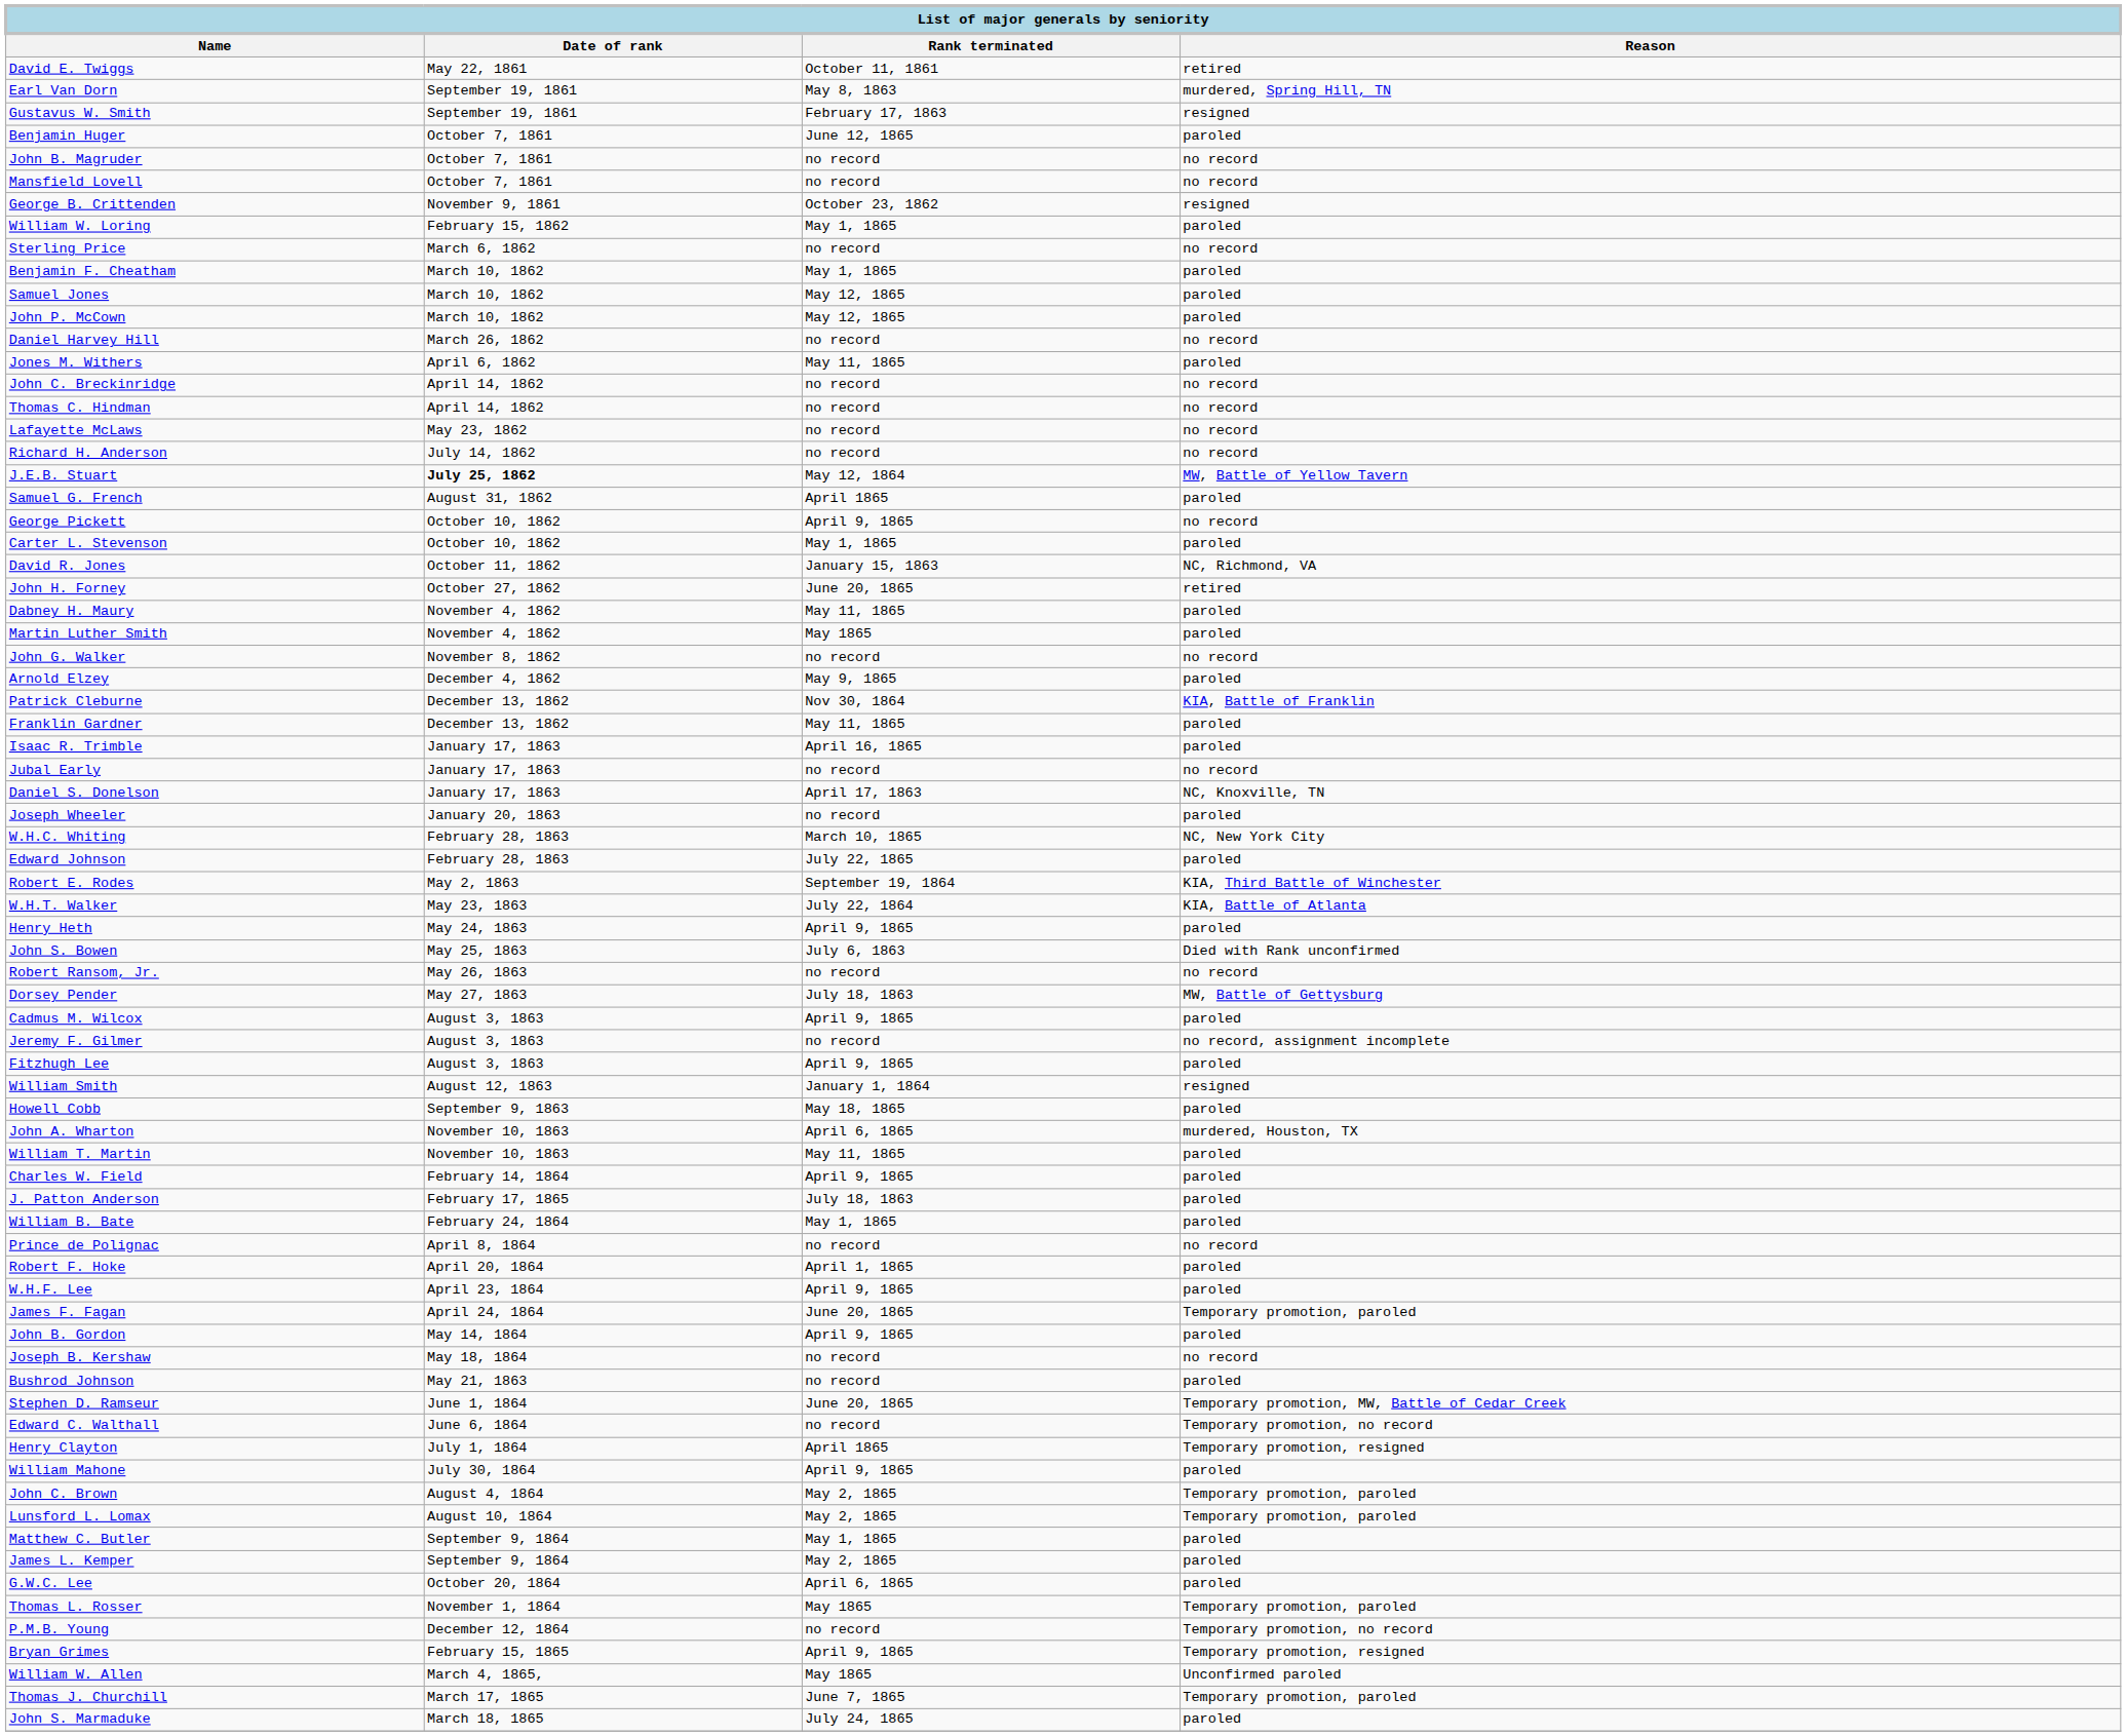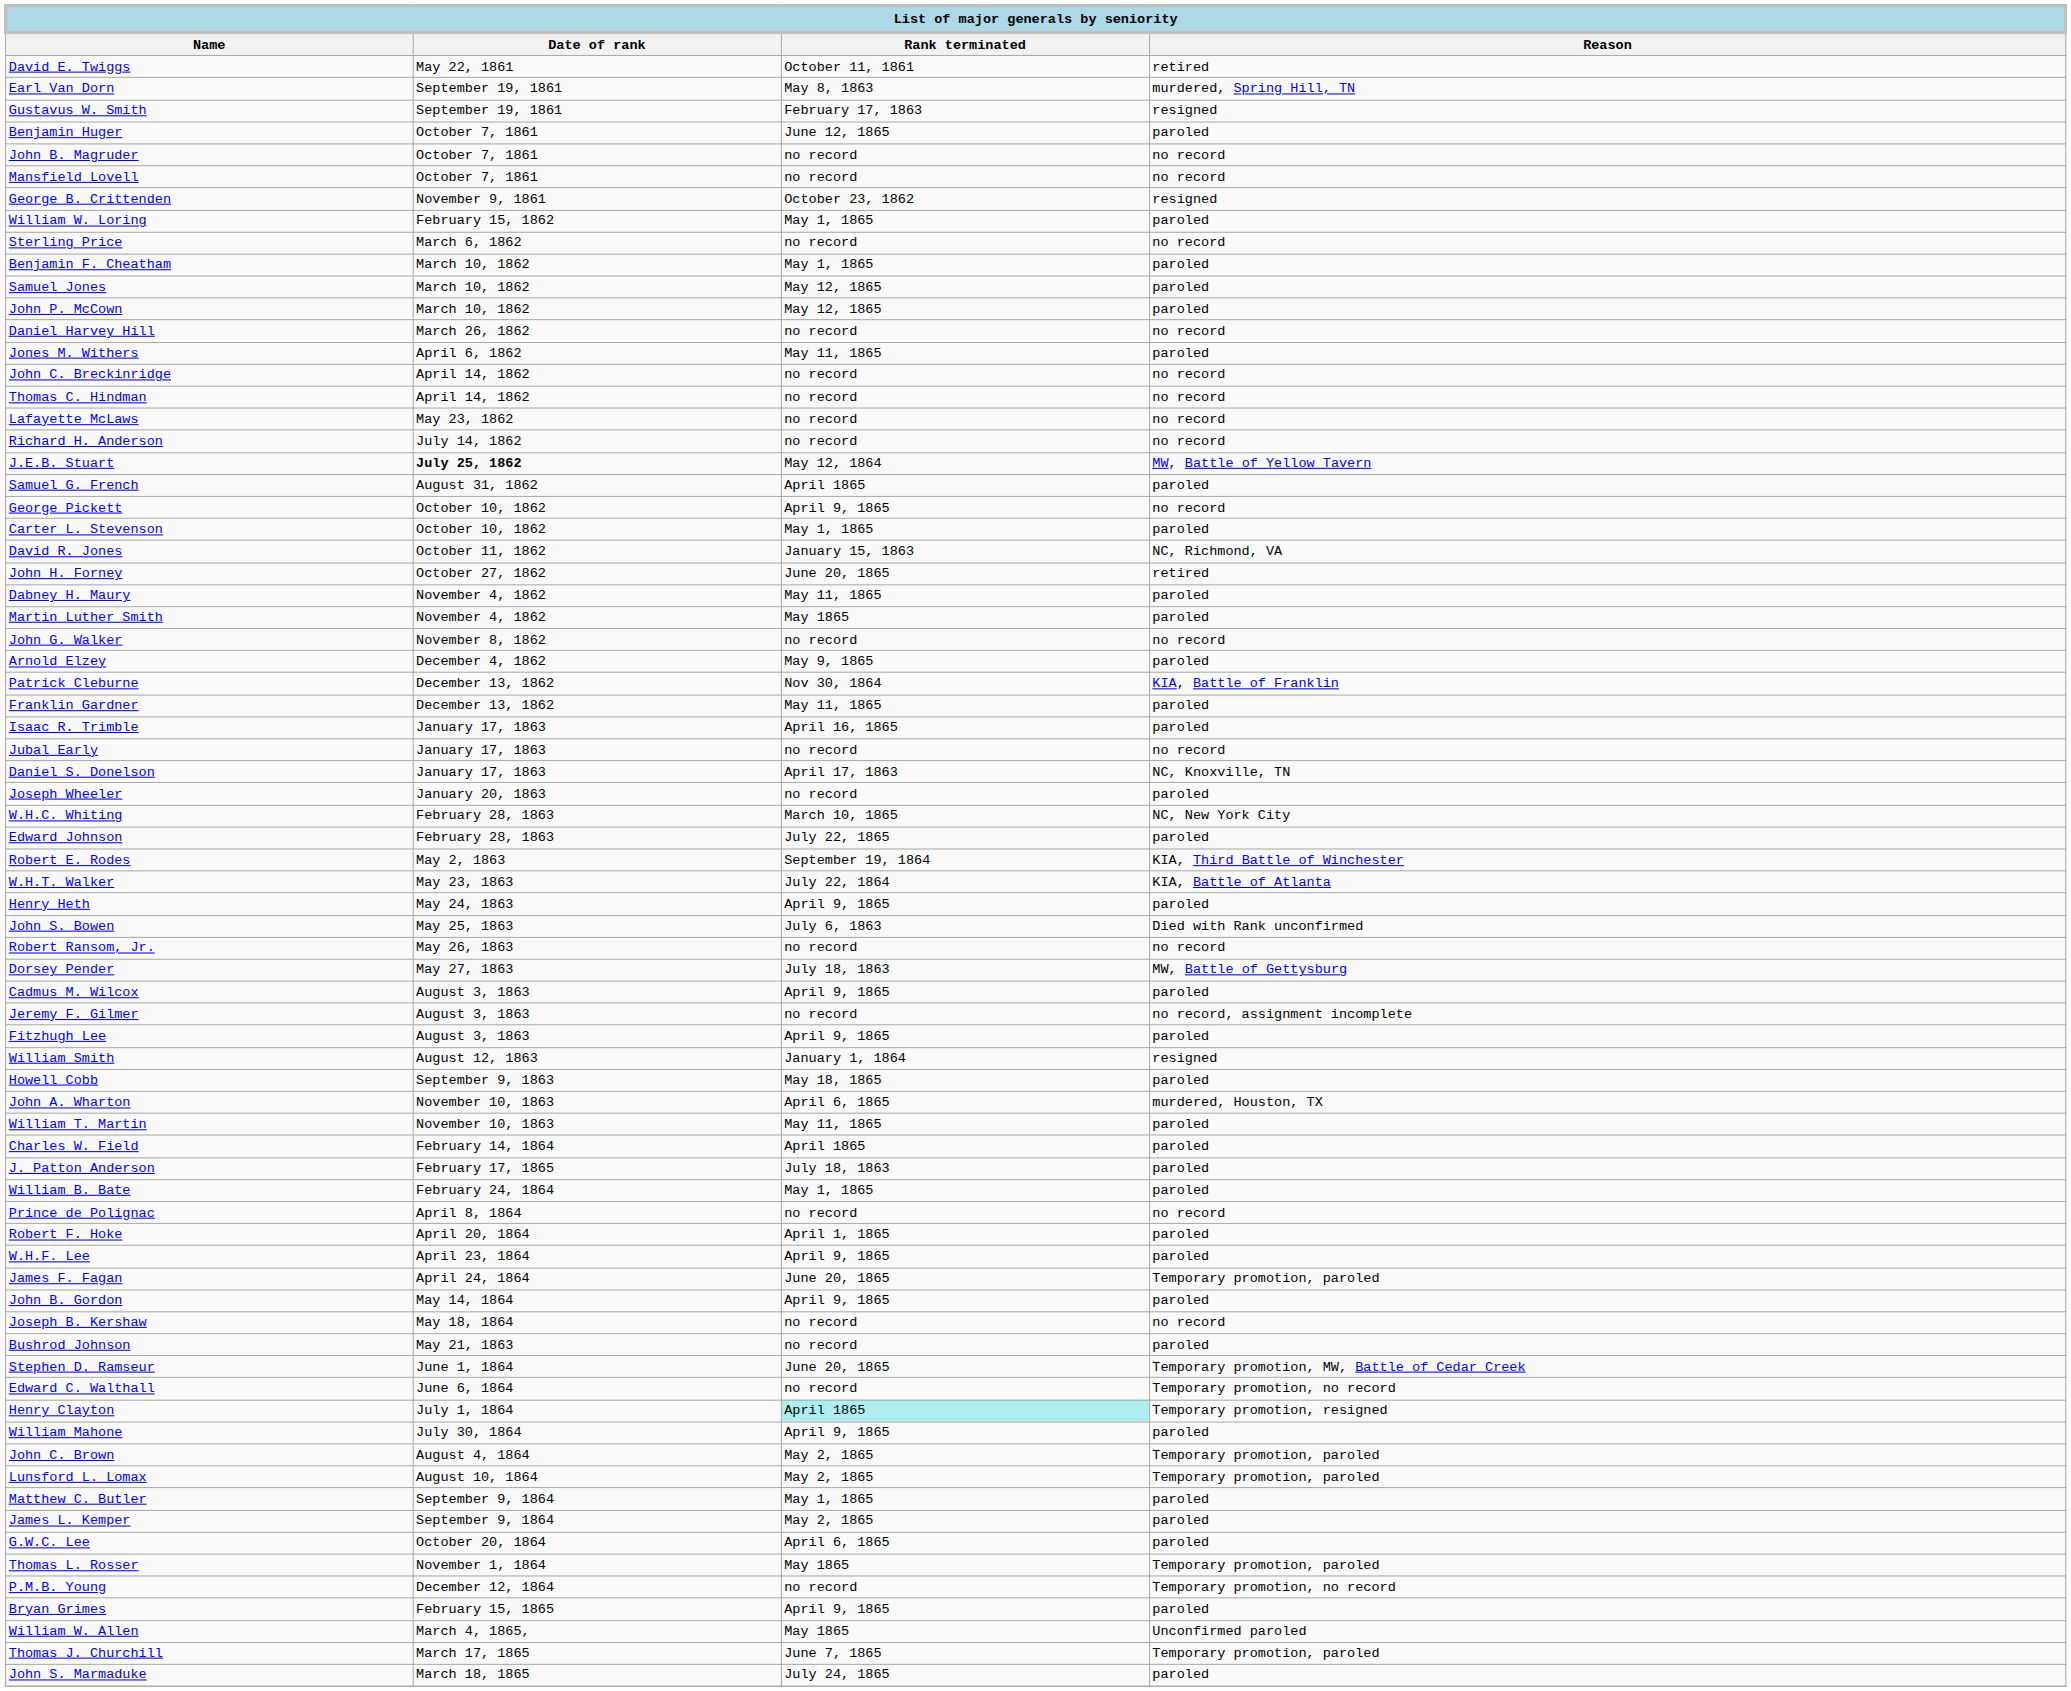Charles W. Field | Rank terminated: April 9, 1865 -> April 1865
Henry Clayton | Rank terminated: no background -> paleturquoise background
Bryan Grimes | Reason: Temporary promotion, resigned -> paroled
